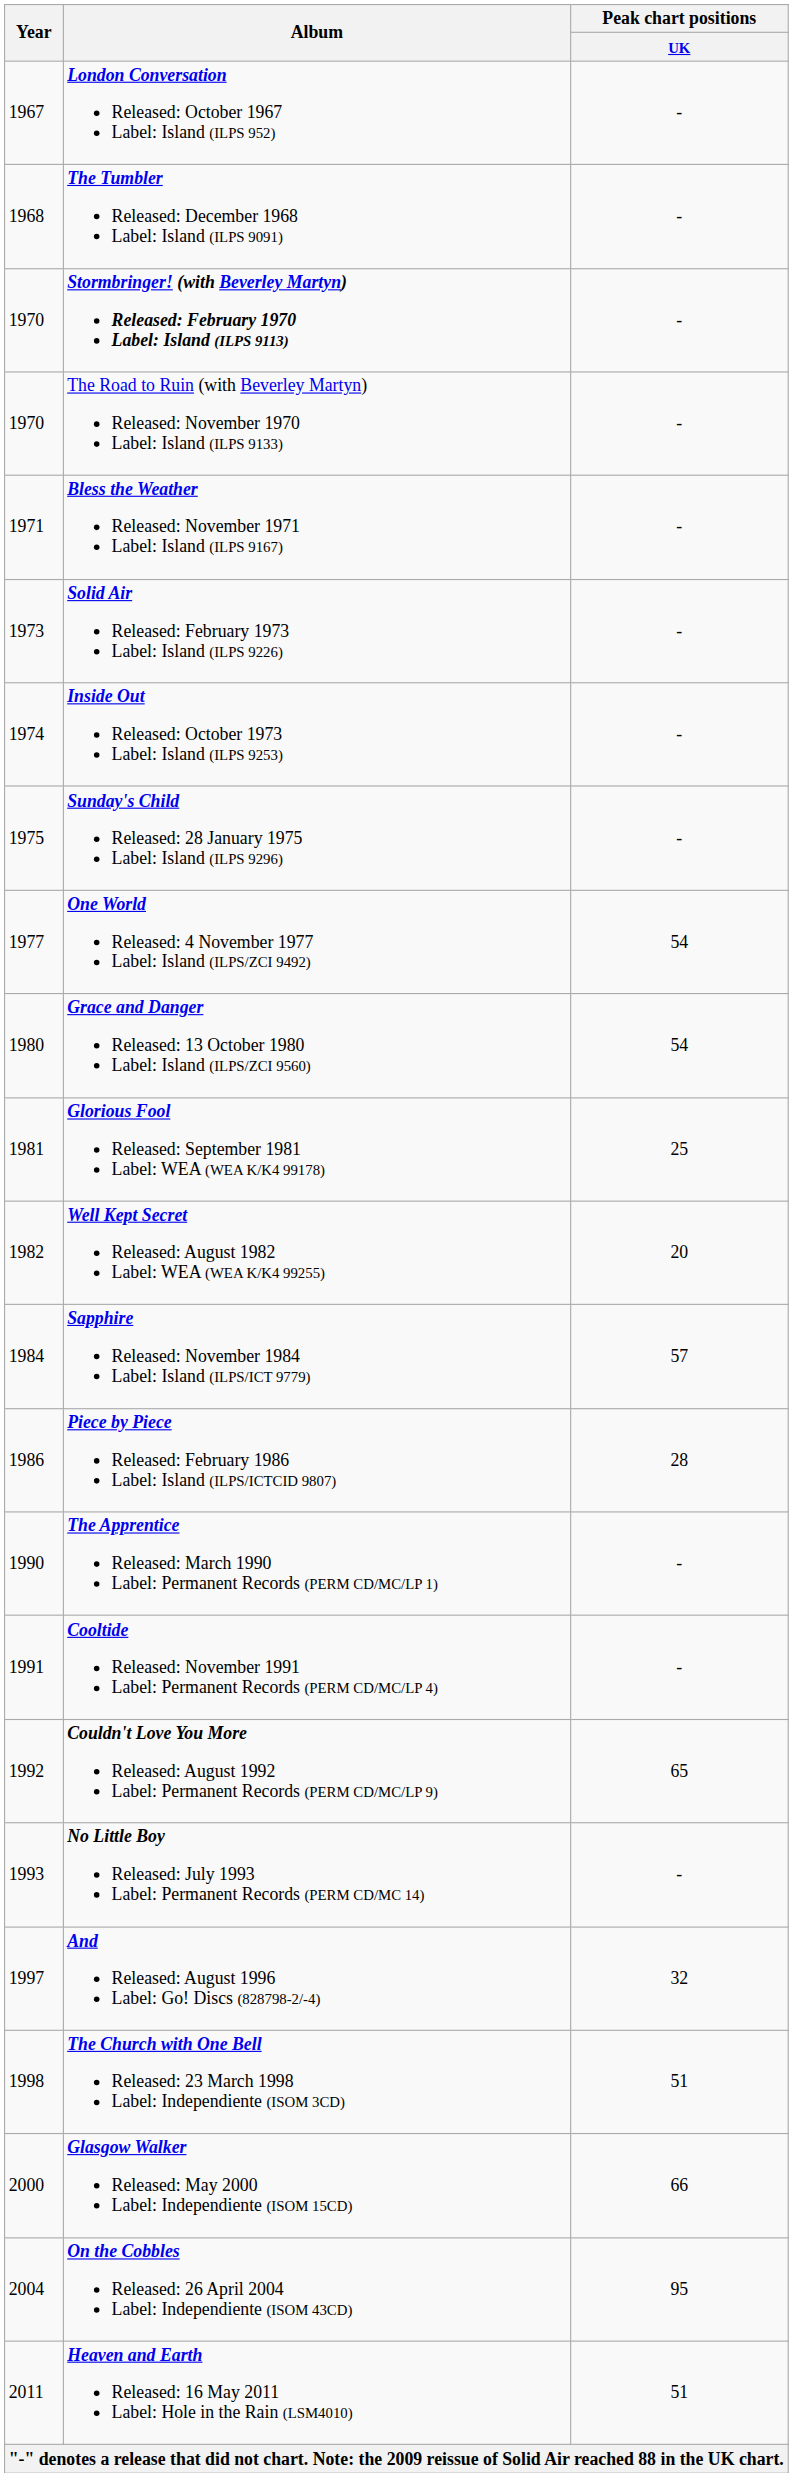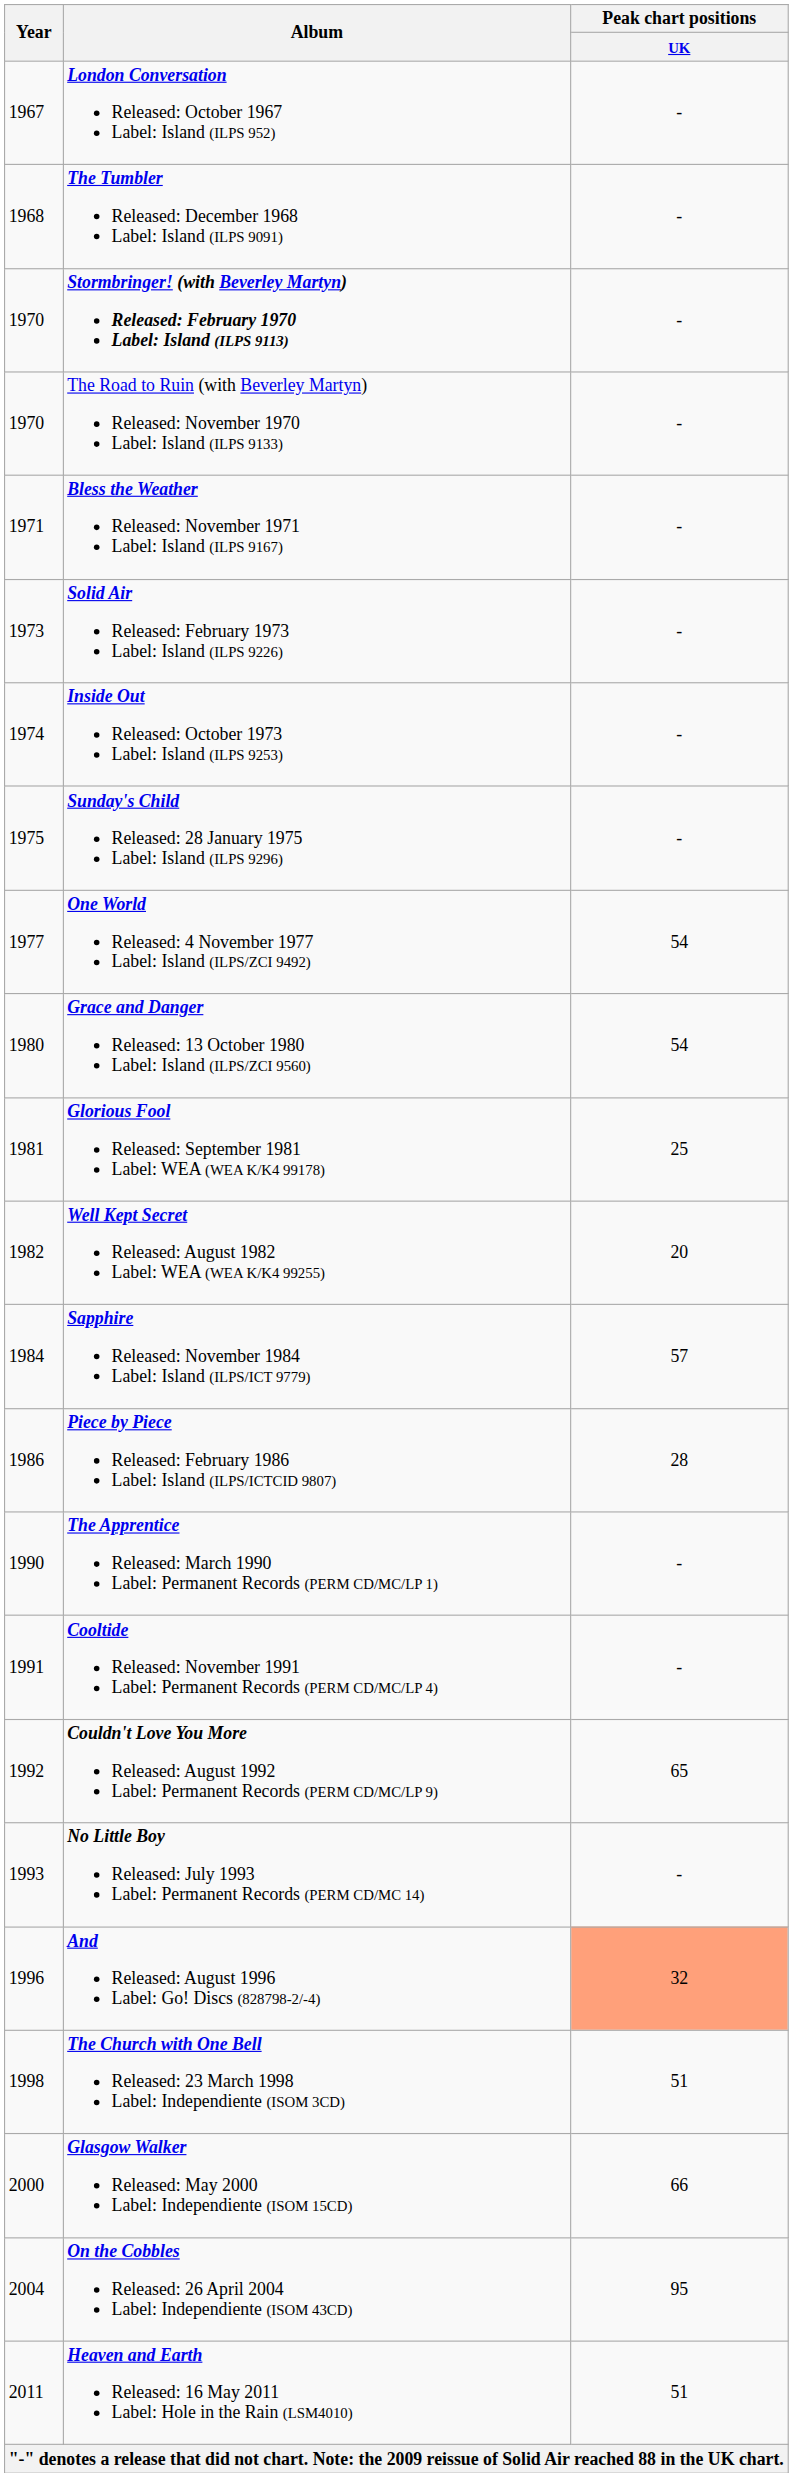And Released: August 1996 Label: Go! Discs (828798-2/-4) | Year: 1997 -> 1996
And Released: August 1996 Label: Go! Discs (828798-2/-4) | Peak chart positions / UK: no background -> lightsalmon background
